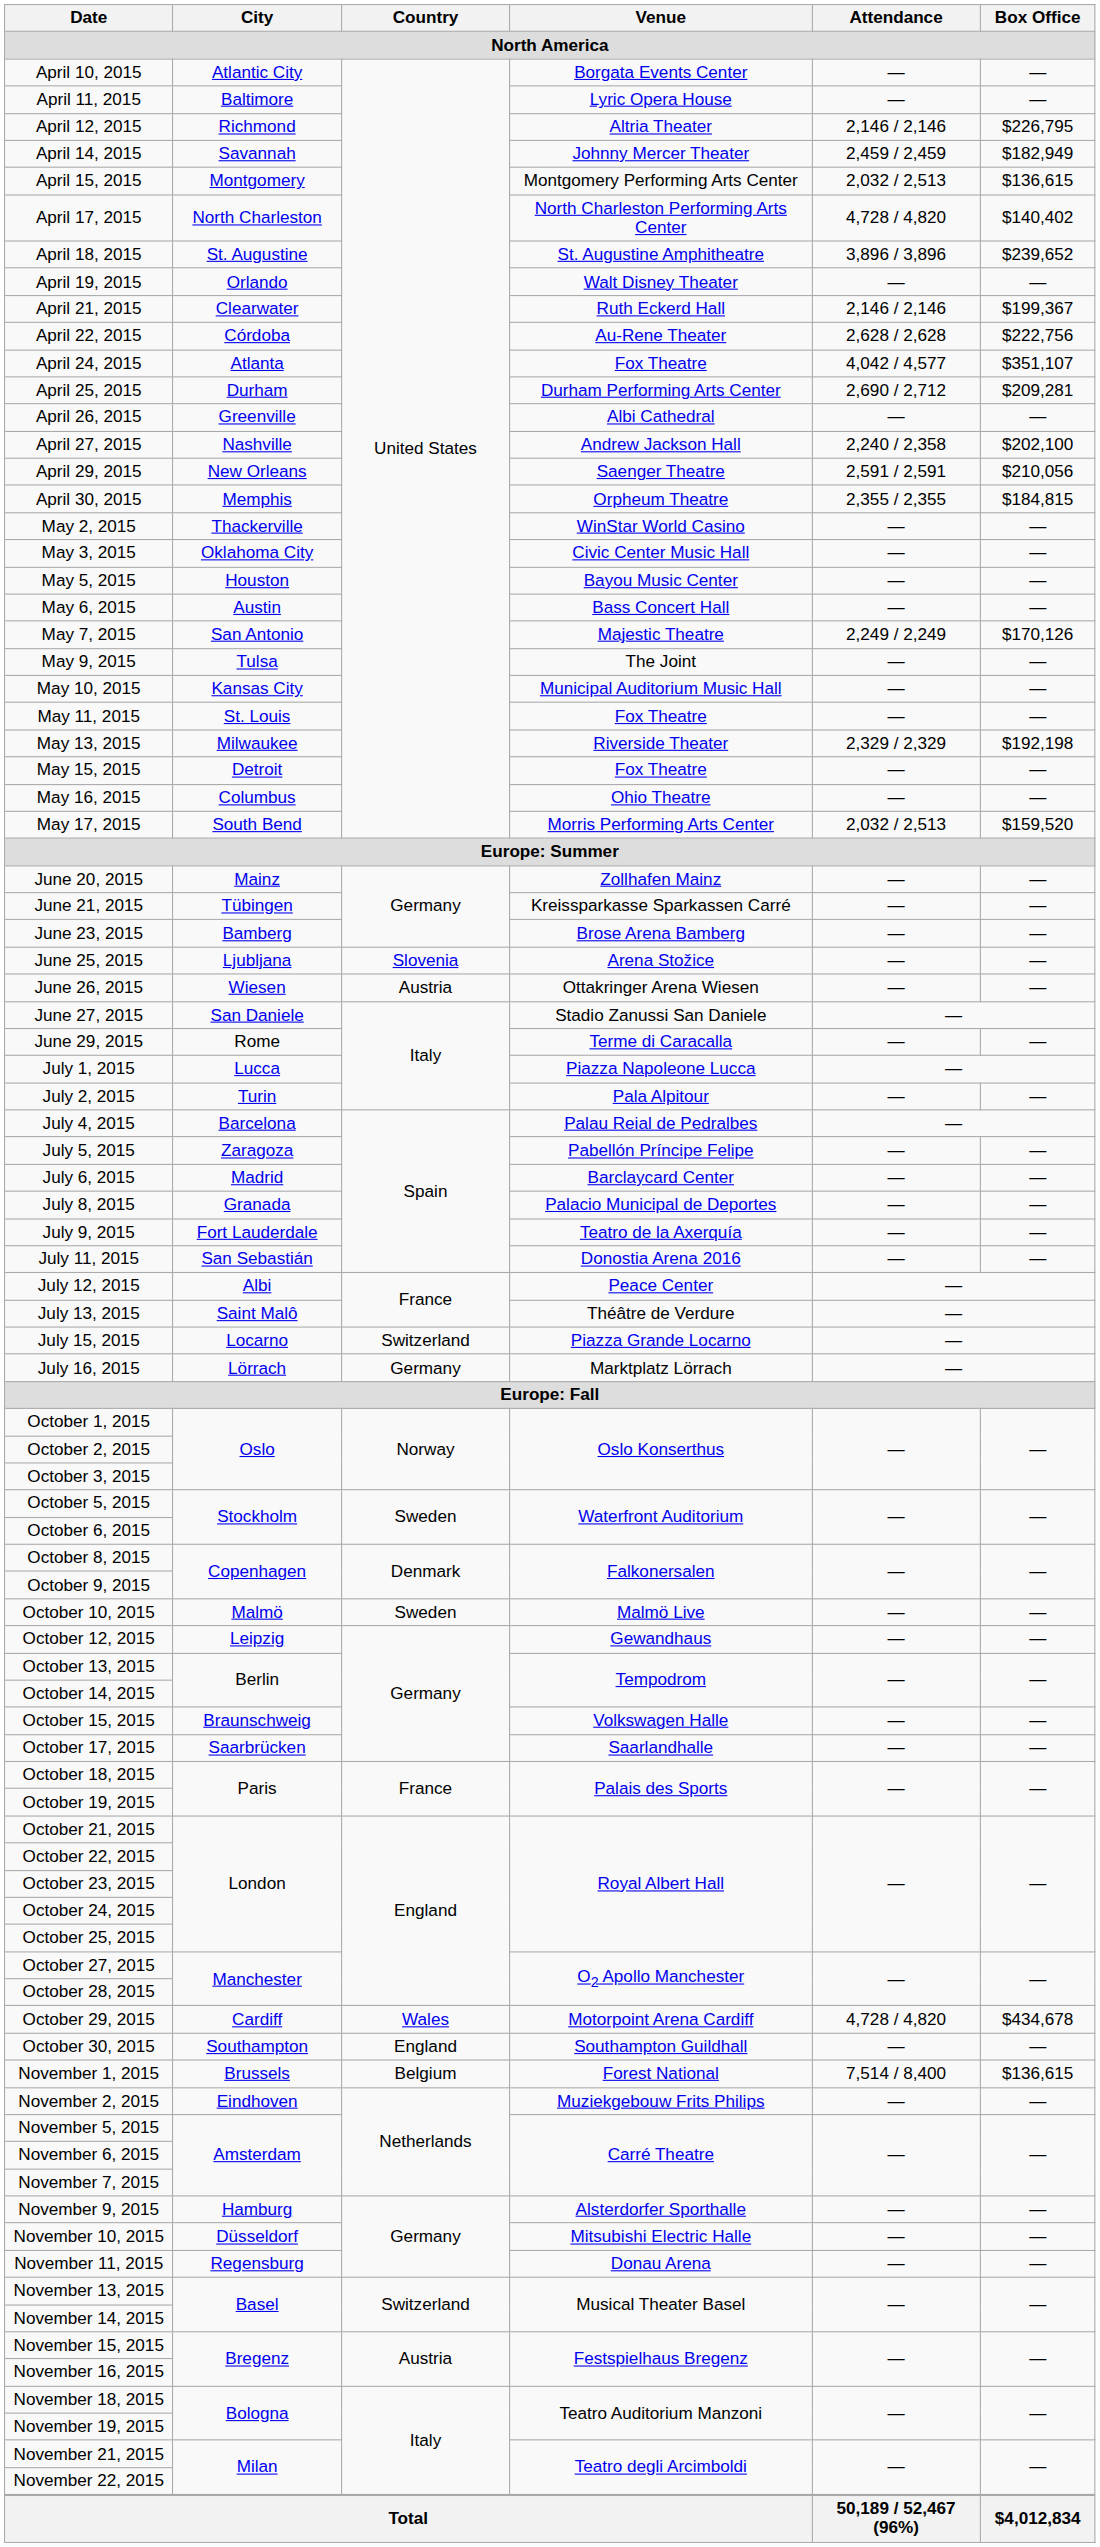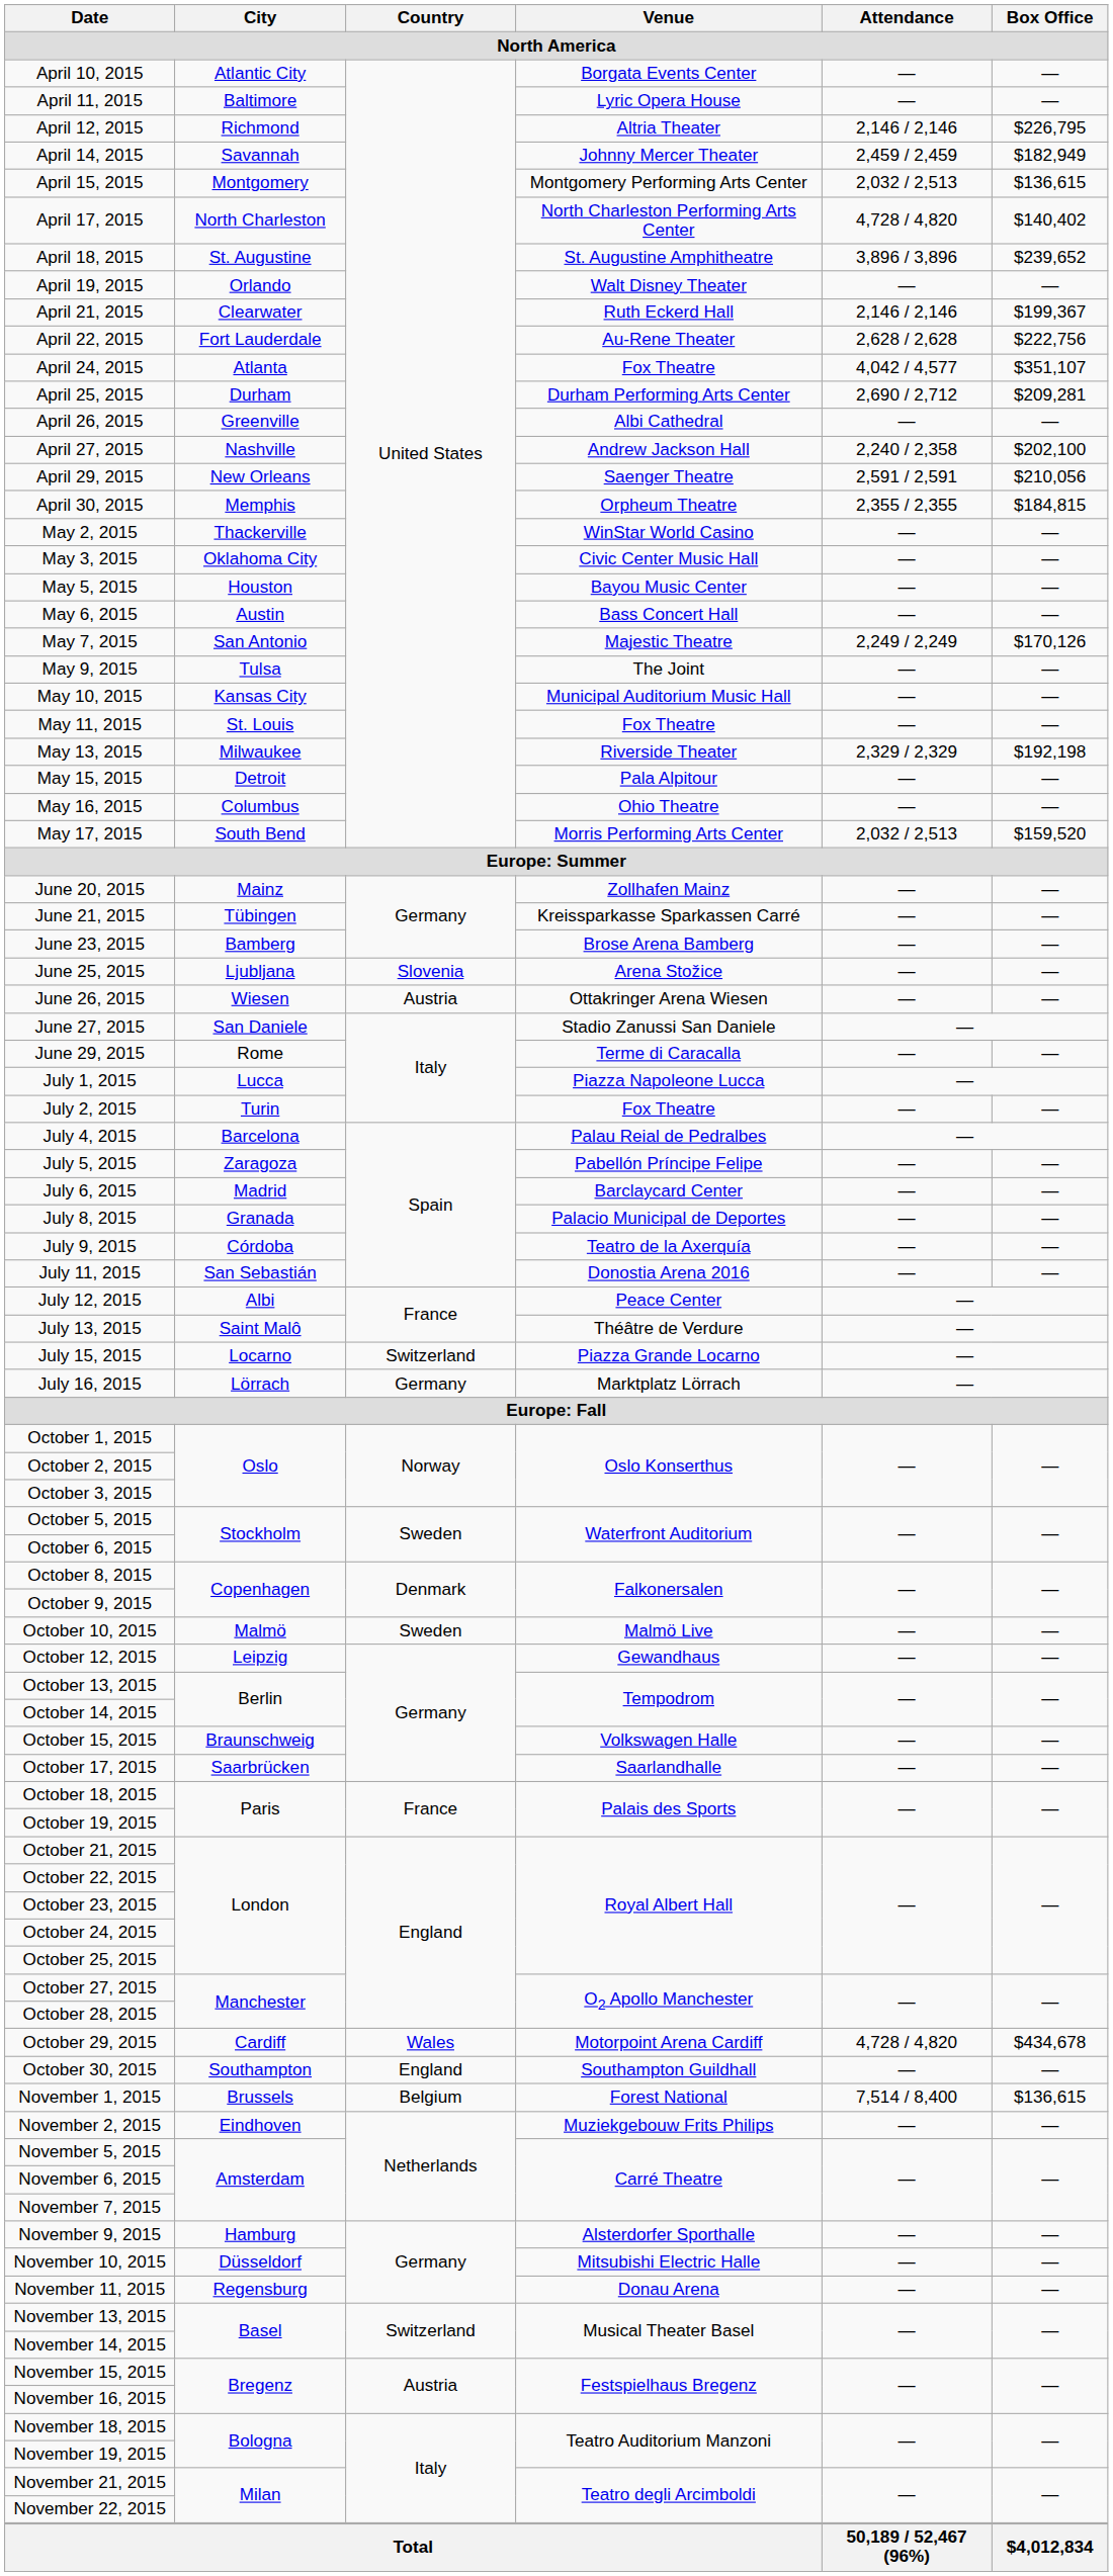April 22, 2015 | City: Córdoba -> Fort Lauderdale
May 15, 2015 | Venue: Fox Theatre -> Pala Alpitour
July 2, 2015 | Venue: Pala Alpitour -> Fox Theatre
July 9, 2015 | City: Fort Lauderdale -> Córdoba
